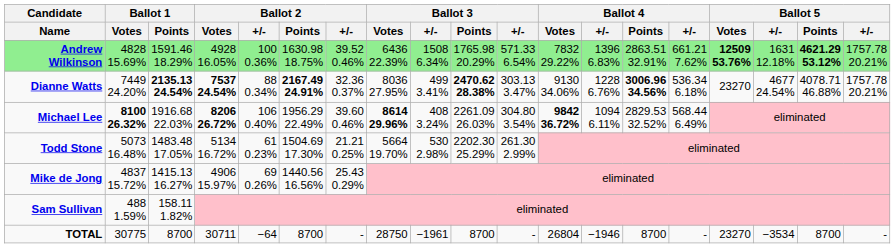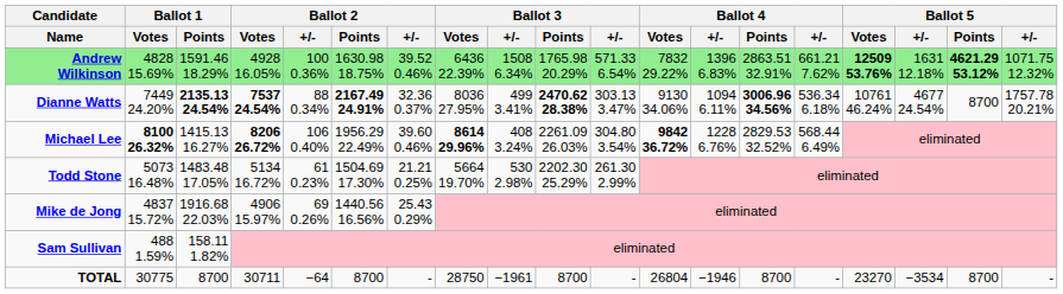Andrew Wilkinson | column 19: 1757.78 20.21% -> 1071.75 12.32%
Dianne Watts | column 13: 1228 6.76% -> 1094 6.11%
Dianne Watts | Ballot 5 / Votes: 23270 -> 10761 46.24%
Dianne Watts | Ballot 5 / Points: 4078.71 46.88% -> 8700
Michael Lee | Ballot 1 / Points: 1916.68 22.03% -> 1415.13 16.27%
Michael Lee | column 13: 1094 6.11% -> 1228 6.76%
Mike de Jong | Ballot 1 / Points: 1415.13 16.27% -> 1916.68 22.03%
